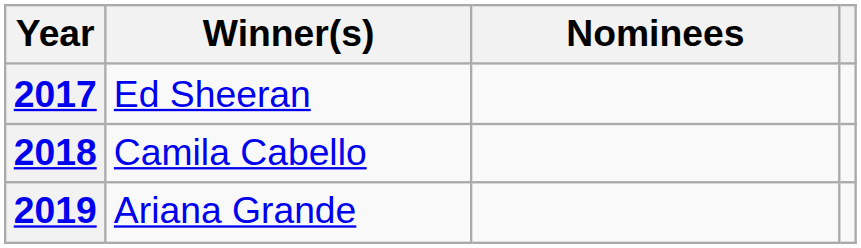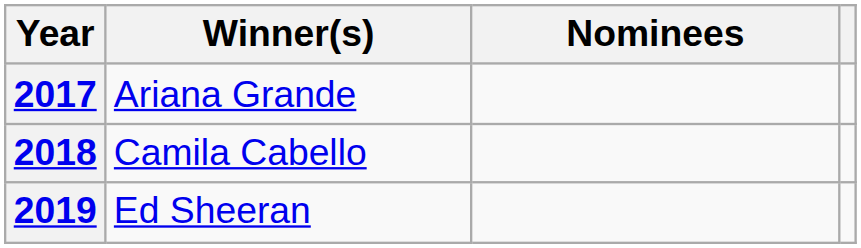2017 | Winner(s): Ed Sheeran -> Ariana Grande
2019 | Winner(s): Ariana Grande -> Ed Sheeran
